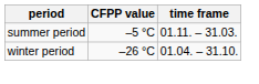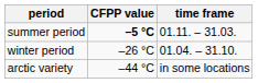summer period | CFPP value: normal -> bold
+ row: arctic variety | –44 °C | in some locations
